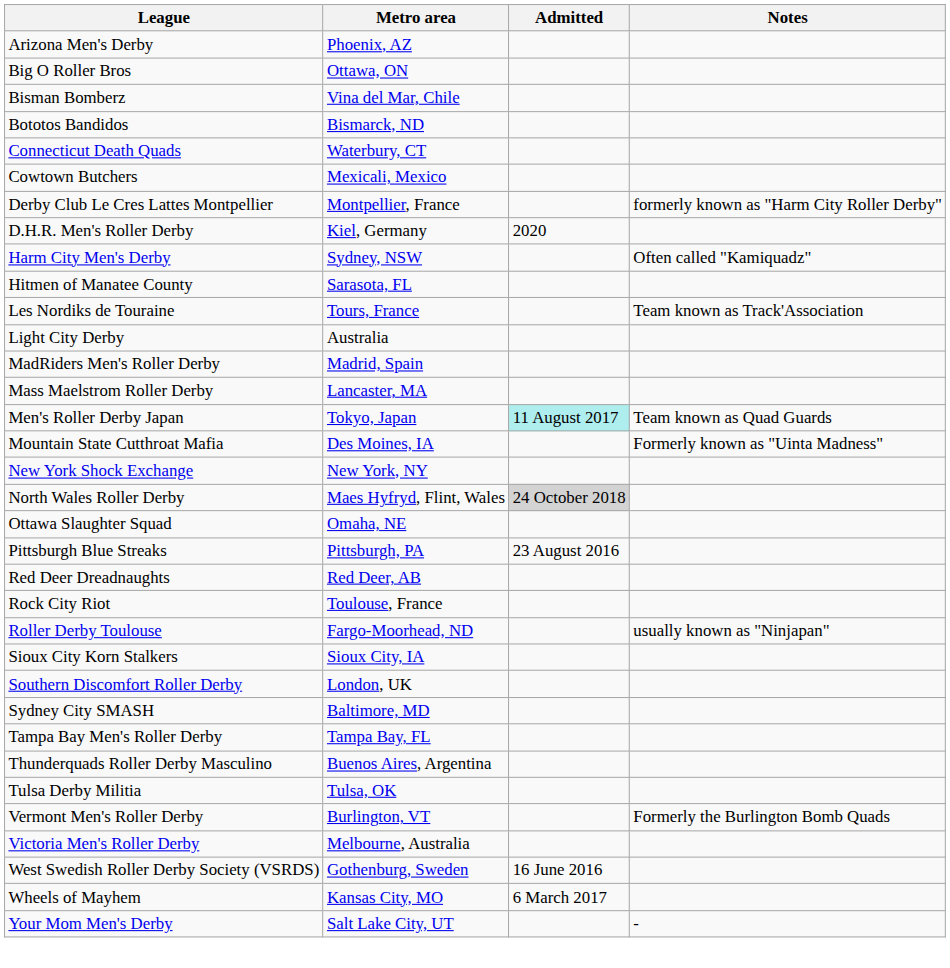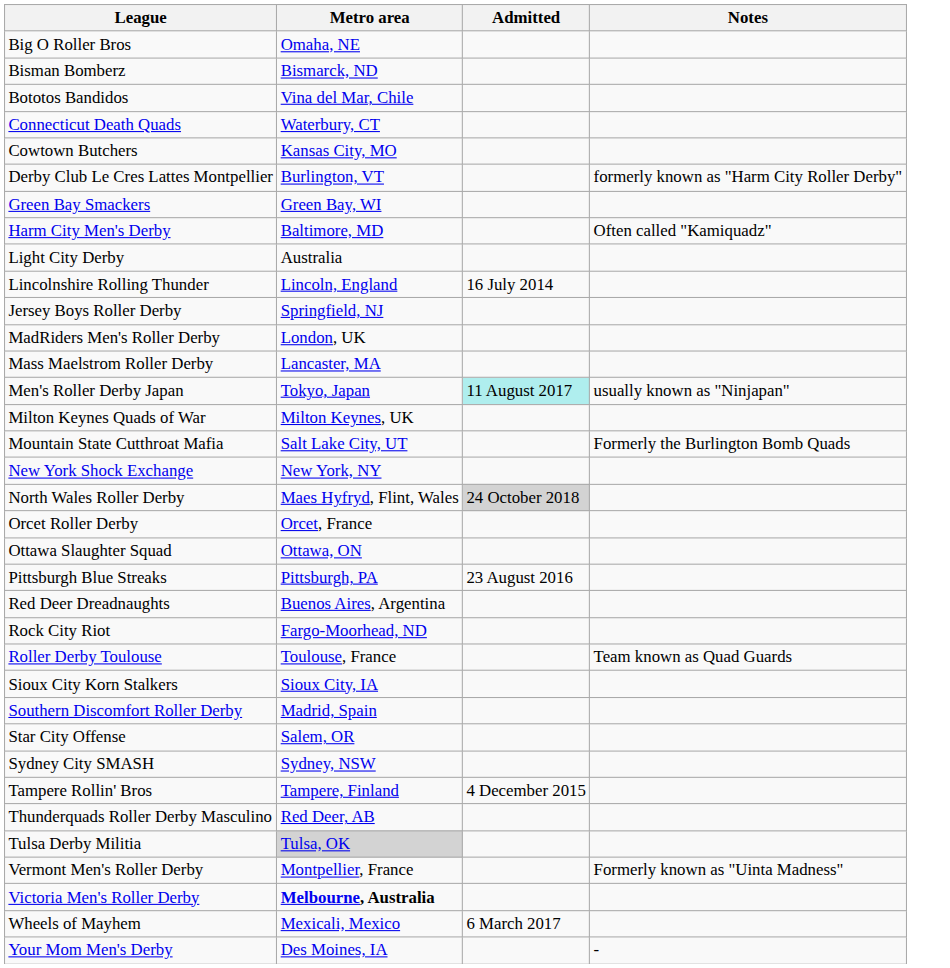- row: Arizona Men's Derby | Phoenix, AZ
Big O Roller Bros | Metro area: Ottawa, ON -> Omaha, NE
Bisman Bomberz | Metro area: Vina del Mar, Chile -> Bismarck, ND
Bototos Bandidos | Metro area: Bismarck, ND -> Vina del Mar, Chile
Cowtown Butchers | Metro area: Mexicali, Mexico -> Kansas City, MO
Derby Club Le Cres Lattes Montpellier | Metro area: Montpellier, France -> Burlington, VT
- row: D.H.R. Men's Roller Derby | Kiel, Germany | 2020
+ row: Green Bay Smackers | Green Bay, WI
Harm City Men's Derby | Metro area: Sydney, NSW -> Baltimore, MD
- row: Hitmen of Manatee County | Sarasota, FL
- row: Les Nordiks de Touraine | Tours, France | Team known as Track'Association
+ row: Lincolnshire Rolling Thunder | Lincoln, England | 16 July 2014
+ row: Jersey Boys Roller Derby | Springfield, NJ
MadRiders Men's Roller Derby | Metro area: Madrid, Spain -> London, UK
Men's Roller Derby Japan | Notes: Team known as Quad Guards -> usually known as "Ninjapan"
+ row: Milton Keynes Quads of War | Milton Keynes, UK
Mountain State Cutthroat Mafia | Metro area: Des Moines, IA -> Salt Lake City, UT
Mountain State Cutthroat Mafia | Notes: Formerly known as "Uinta Madness" -> Formerly the Burlington Bomb Quads
+ row: Orcet Roller Derby | Orcet, France
Ottawa Slaughter Squad | Metro area: Omaha, NE -> Ottawa, ON
Red Deer Dreadnaughts | Metro area: Red Deer, AB -> Buenos Aires, Argentina
Rock City Riot | Metro area: Toulouse, France -> Fargo-Moorhead, ND
Roller Derby Toulouse | Metro area: Fargo-Moorhead, ND -> Toulouse, France
Roller Derby Toulouse | Notes: usually known as "Ninjapan" -> Team known as Quad Guards
Southern Discomfort Roller Derby | Metro area: London, UK -> Madrid, Spain
+ row: Star City Offense | Salem, OR
Sydney City SMASH | Metro area: Baltimore, MD -> Sydney, NSW
- row: Tampa Bay Men's Roller Derby | Tampa Bay, FL
+ row: Tampere Rollin' Bros | Tampere, Finland | 4 December 2015
Thunderquads Roller Derby Masculino | Metro area: Buenos Aires, Argentina -> Red Deer, AB
Tulsa Derby Militia | Metro area: no background -> lightgrey background
Vermont Men's Roller Derby | Metro area: Burlington, VT -> Montpellier, France
Vermont Men's Roller Derby | Notes: Formerly the Burlington Bomb Quads -> Formerly known as "Uinta Madness"
Victoria Men's Roller Derby | Metro area: normal -> bold
- row: West Swedish Roller Derby Society (VSRDS) | Gothenburg, Sweden | 16 June 2016
Wheels of Mayhem | Metro area: Kansas City, MO -> Mexicali, Mexico
Your Mom Men's Derby | Metro area: Salt Lake City, UT -> Des Moines, IA
